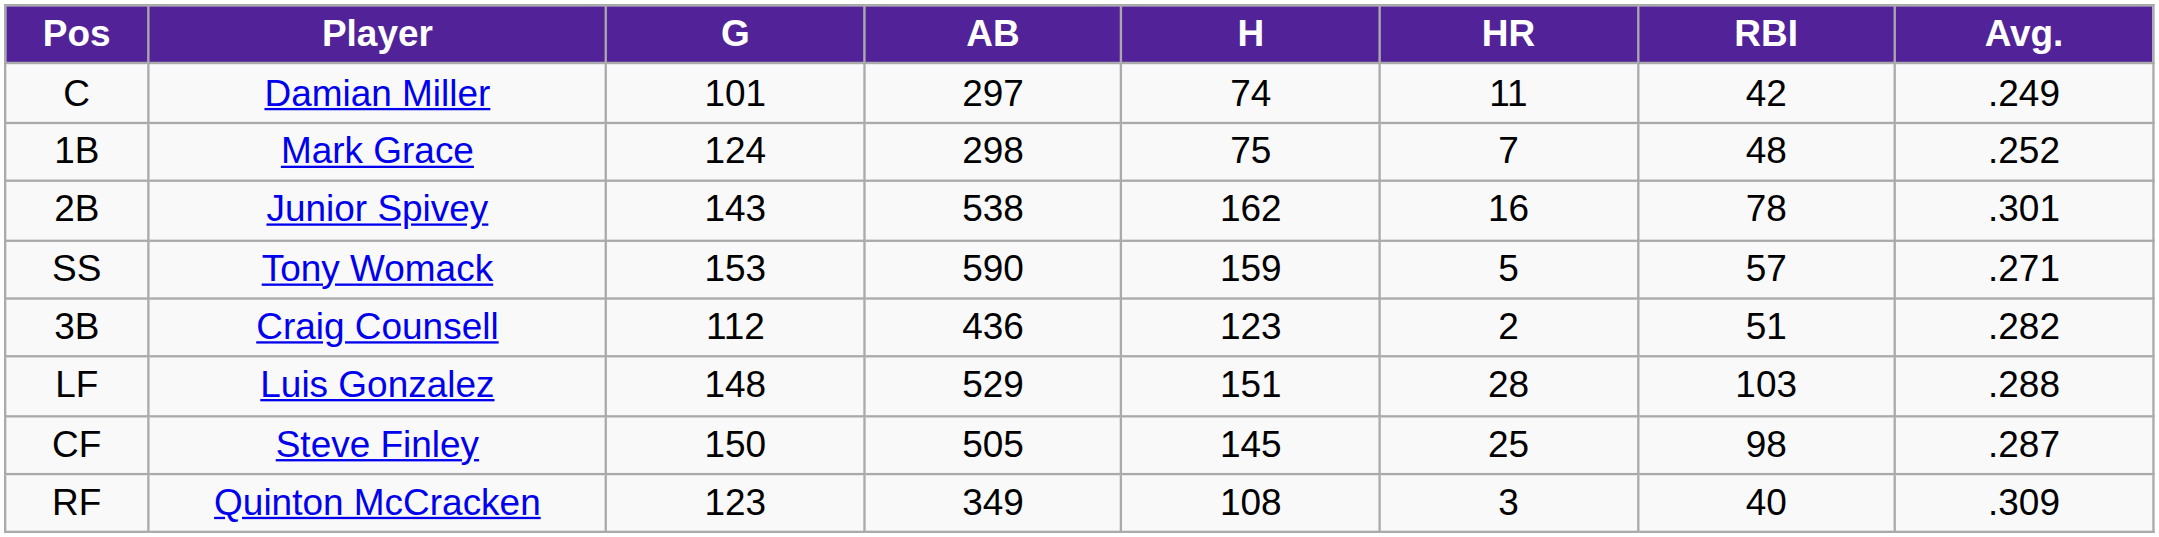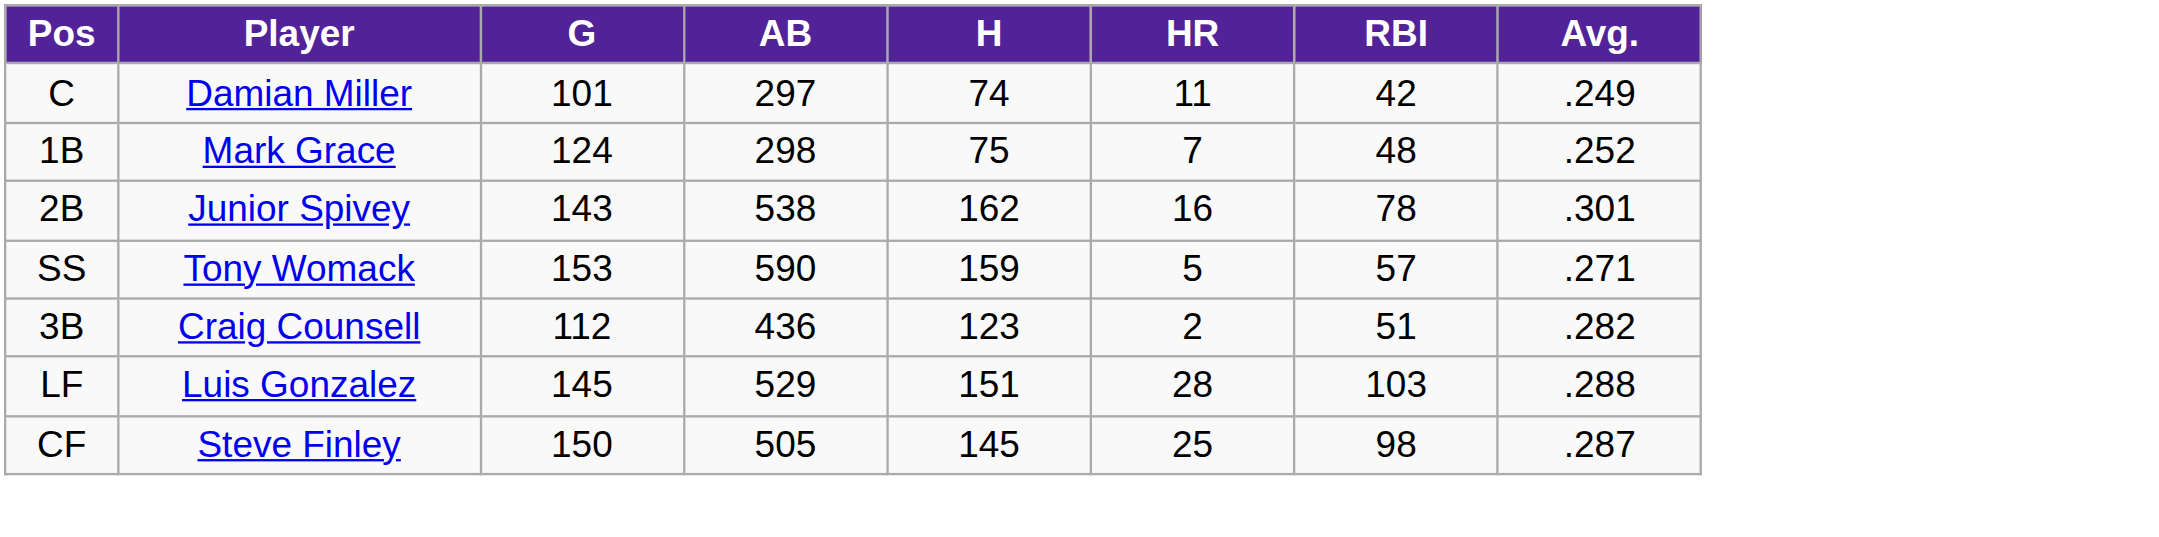LF | G: 148 -> 145
- row: RF | Quinton McCracken | 123 | 349 | 108 | 3 | 40 | .309
